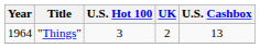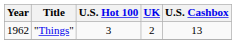"Things" | Year: 1964 -> 1962
